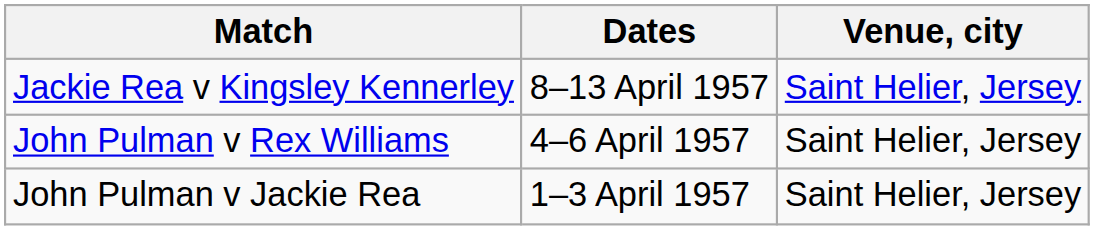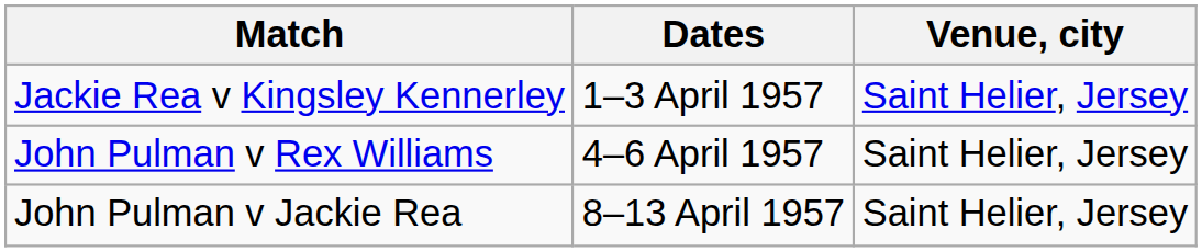Jackie Rea v Kingsley Kennerley | Dates: 8–13 April 1957 -> 1–3 April 1957
John Pulman v Jackie Rea | Dates: 1–3 April 1957 -> 8–13 April 1957
